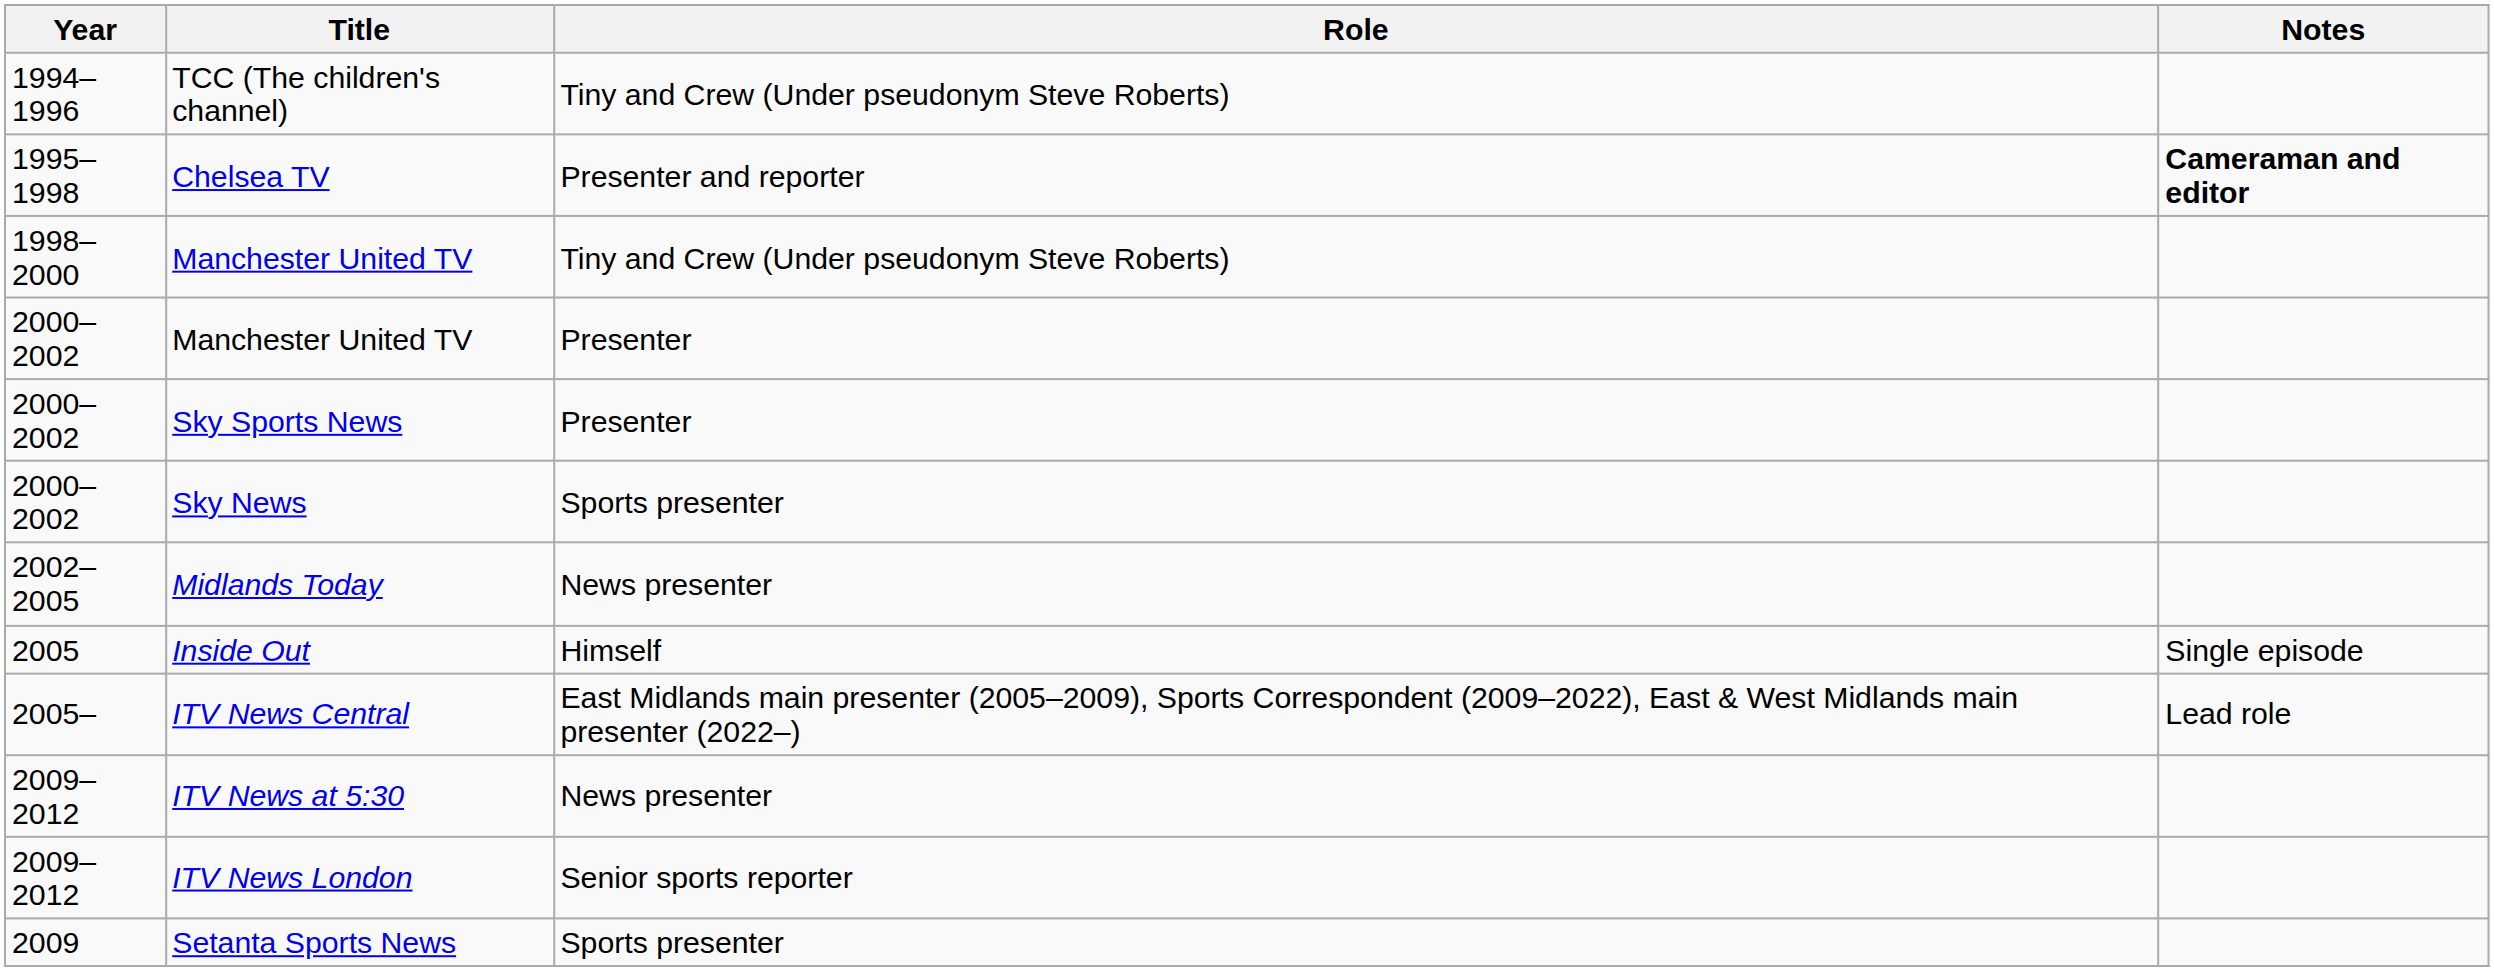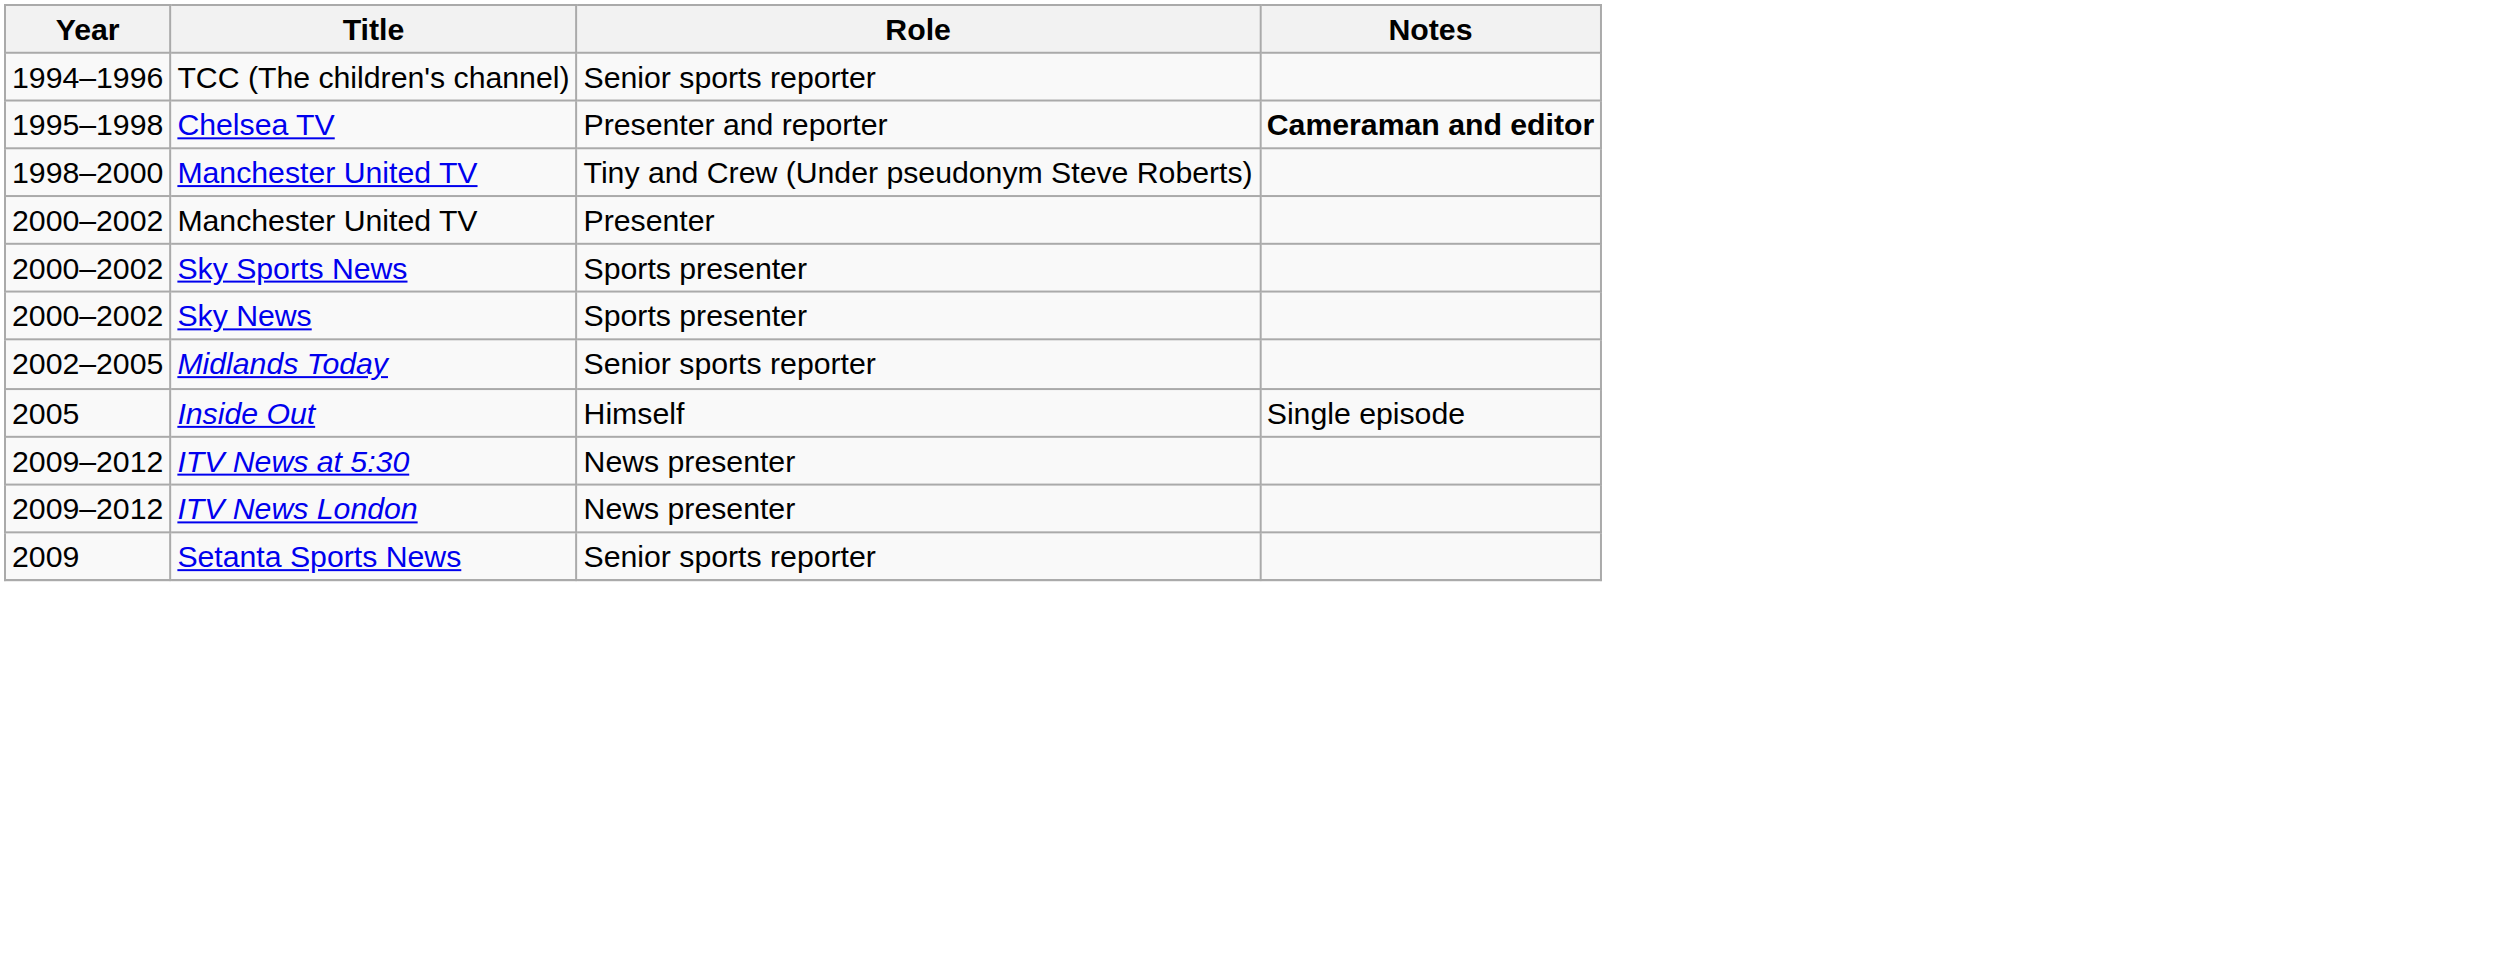TCC (The children's channel) | Role: Tiny and Crew (Under pseudonym Steve Roberts) -> Senior sports reporter
Sky Sports News | Role: Presenter -> Sports presenter
Midlands Today | Role: News presenter -> Senior sports reporter
- row: 2005– | ITV News Central | East Midlands main presenter (2005–2009), Sports Correspondent (2009–2022), East & West Midlands main presenter (2022–) | Lead role
ITV News London | Role: Senior sports reporter -> News presenter
Setanta Sports News | Role: Sports presenter -> Senior sports reporter
